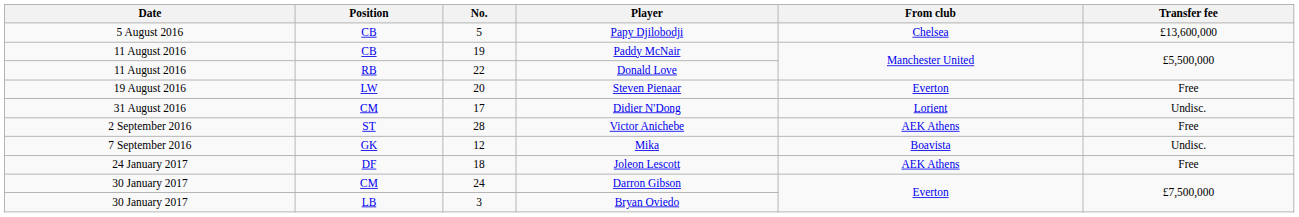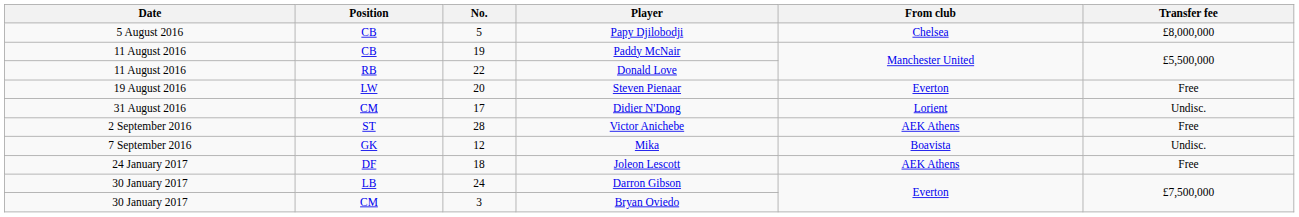Papy Djilobodji | Transfer fee: £13,600,000 -> £8,000,000
Darron Gibson | Position: CM -> LB
Bryan Oviedo | Position: LB -> CM
